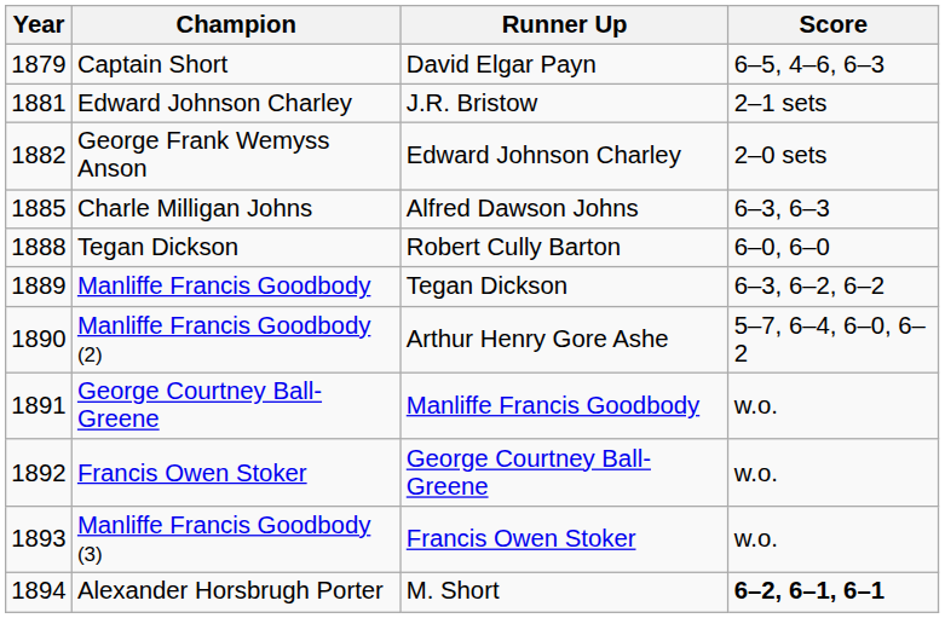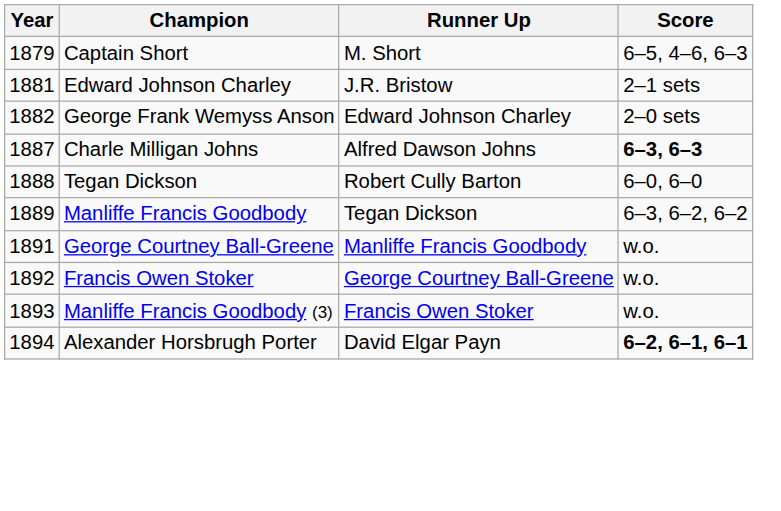Captain Short | Runner Up: David Elgar Payn -> M. Short
Charle Milligan Johns | Year: 1885 -> 1887
Charle Milligan Johns | Score: normal -> bold
- row: 1890 | Manliffe Francis Goodbody (2) | Arthur Henry Gore Ashe | 5–7, 6–4, 6–0, 6–2
Alexander Horsbrugh Porter | Runner Up: M. Short -> David Elgar Payn
